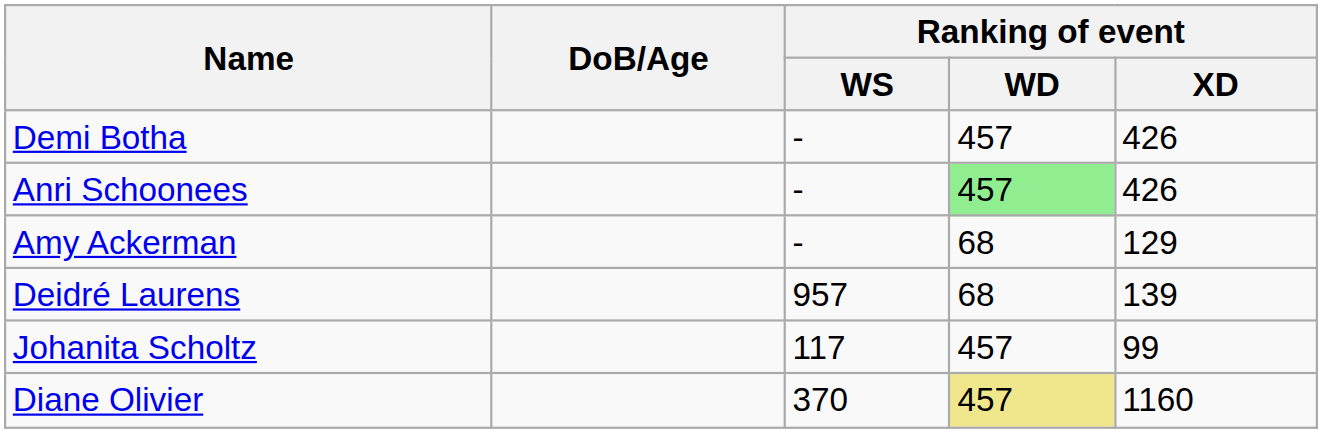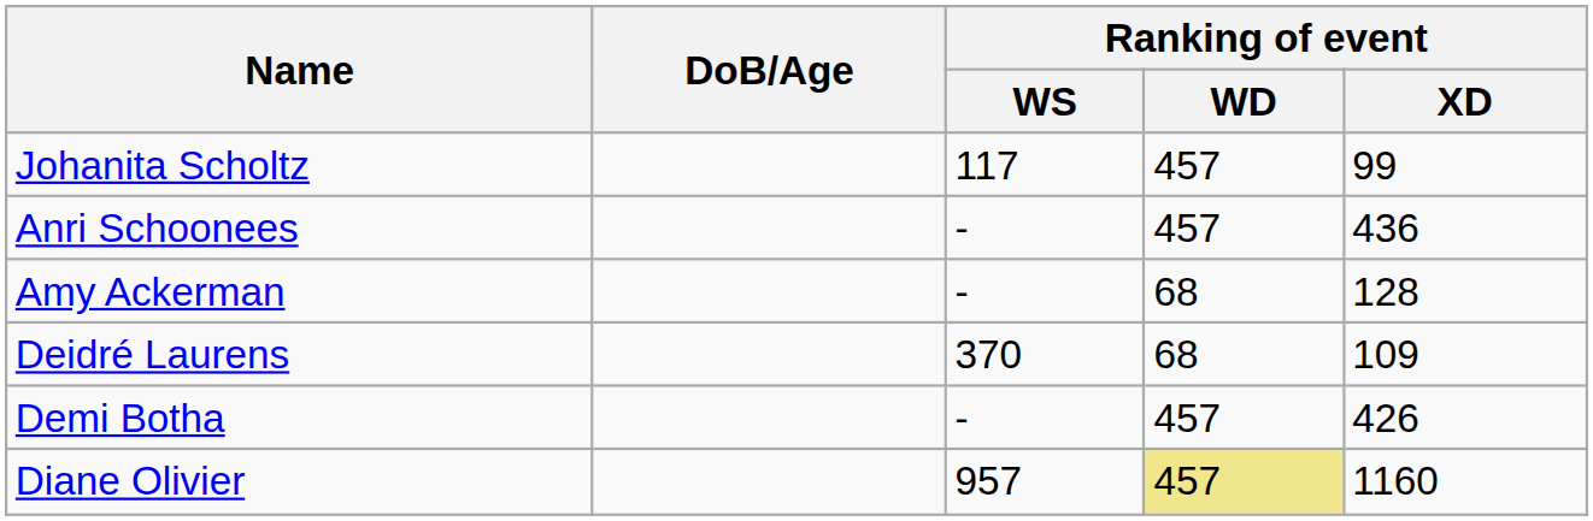rows swapped: Johanita Scholtz <-> Demi Botha
Anri Schoonees | Ranking of event / WD: lightgreen background -> no background
Anri Schoonees | Ranking of event / XD: 426 -> 436
Amy Ackerman | Ranking of event / XD: 129 -> 128
Deidré Laurens | Ranking of event / WS: 957 -> 370
Deidré Laurens | Ranking of event / XD: 139 -> 109
Diane Olivier | Ranking of event / WS: 370 -> 957
